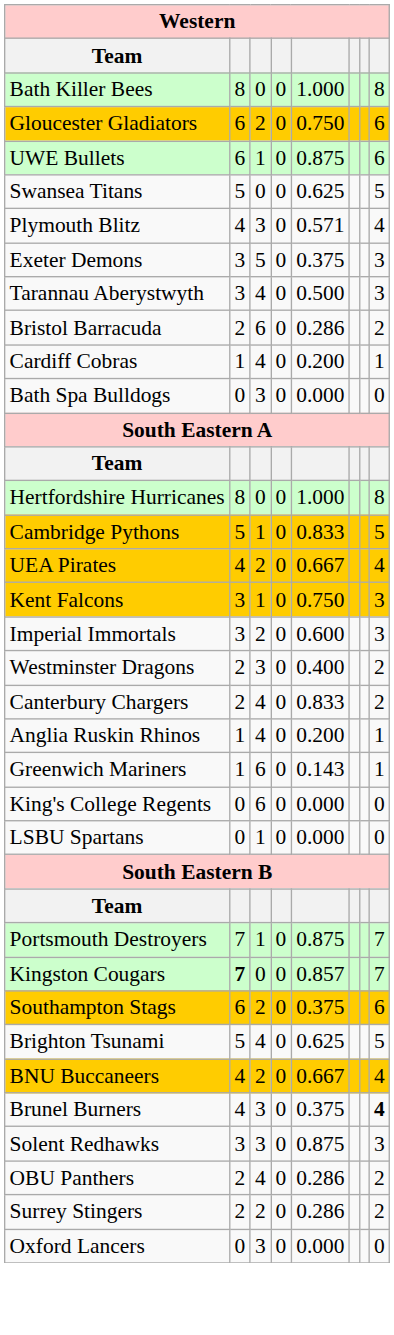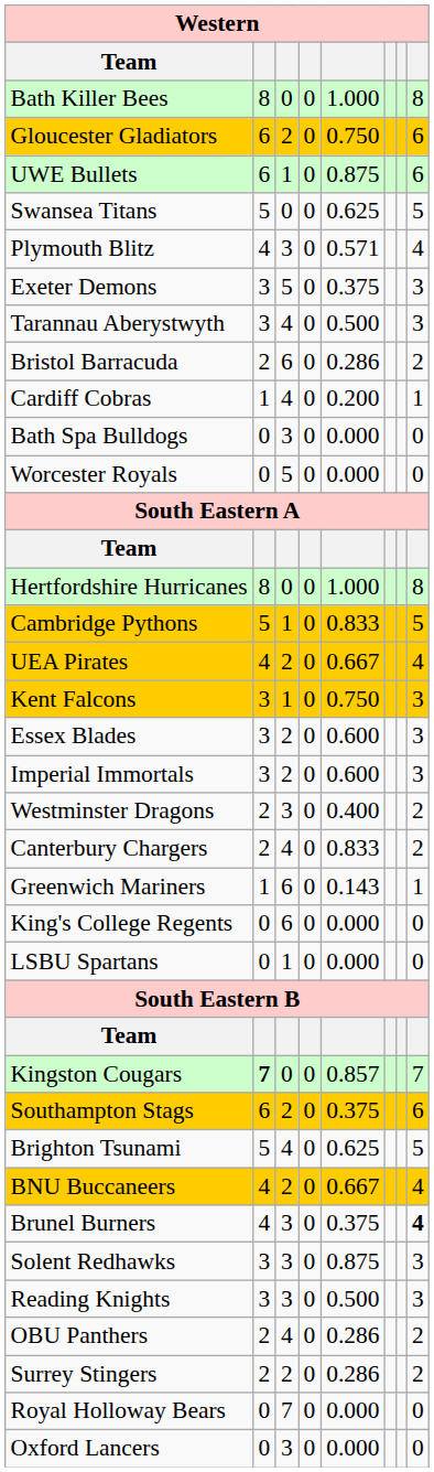+ row: Worcester Royals | 0 | 5 | 0 | 0.000 | 0
+ row: Essex Blades | 3 | 2 | 0 | 0.600 | 3
- row: Anglia Ruskin Rhinos | 1 | 4 | 0 | 0.200 | 1
- row: Portsmouth Destroyers | 7 | 1 | 0 | 0.875 | 7
+ row: Reading Knights | 3 | 3 | 0 | 0.500 | 3
+ row: Royal Holloway Bears | 0 | 7 | 0 | 0.000 | 0
